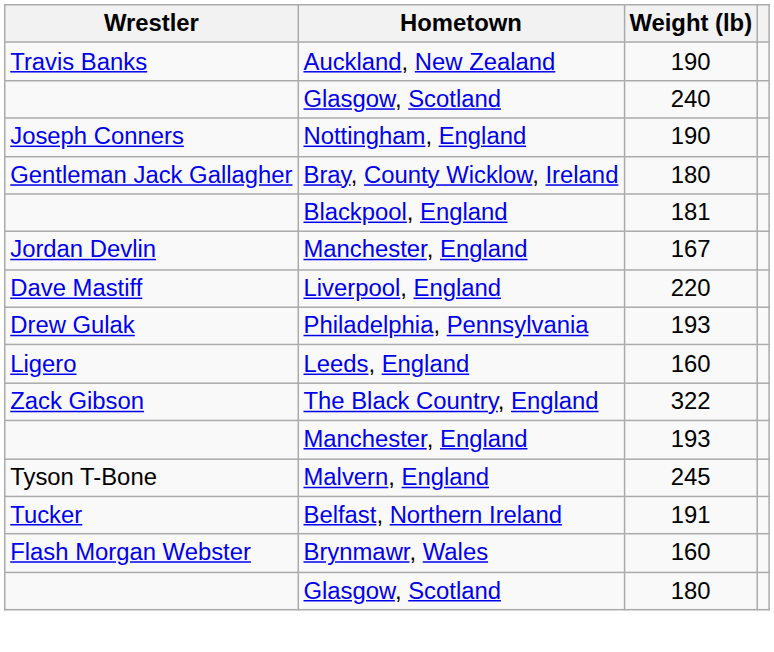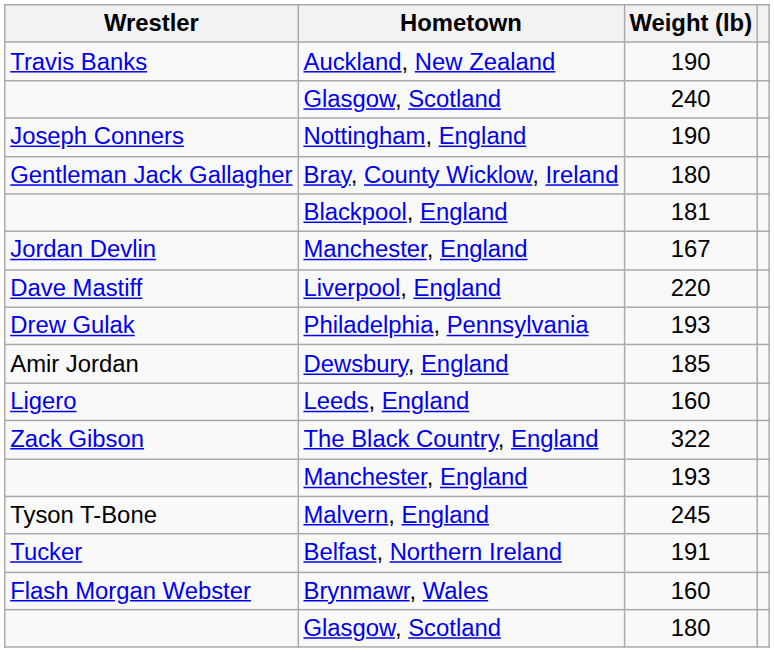+ row: Amir Jordan | Dewsbury, England | 185
